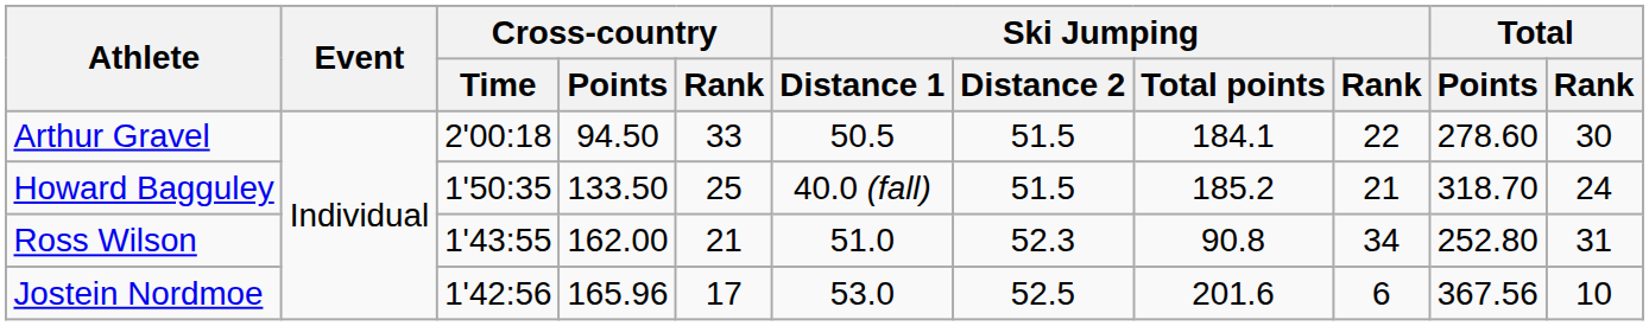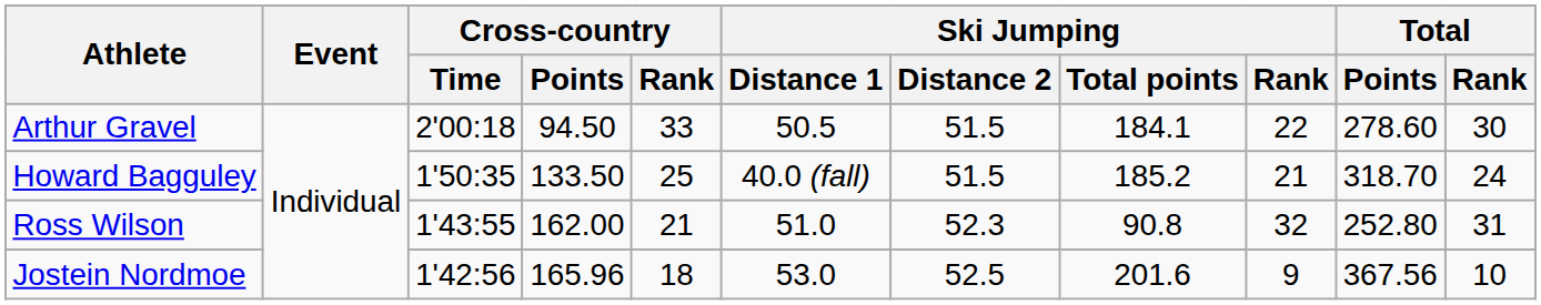Ross Wilson | Ski Jumping / Rank: 34 -> 32
Jostein Nordmoe | Cross-country / Rank: 17 -> 18
Jostein Nordmoe | Ski Jumping / Rank: 6 -> 9
